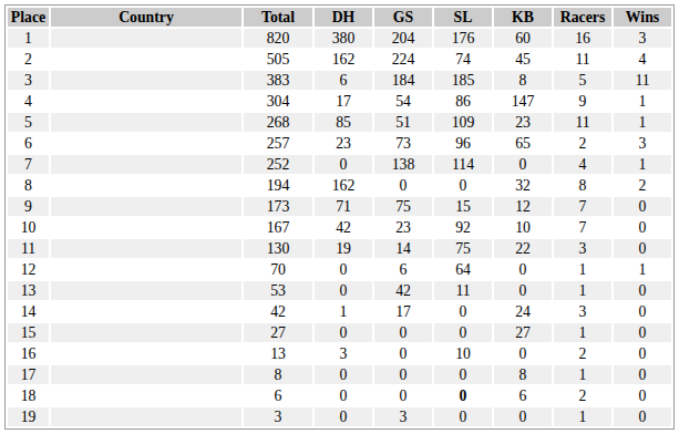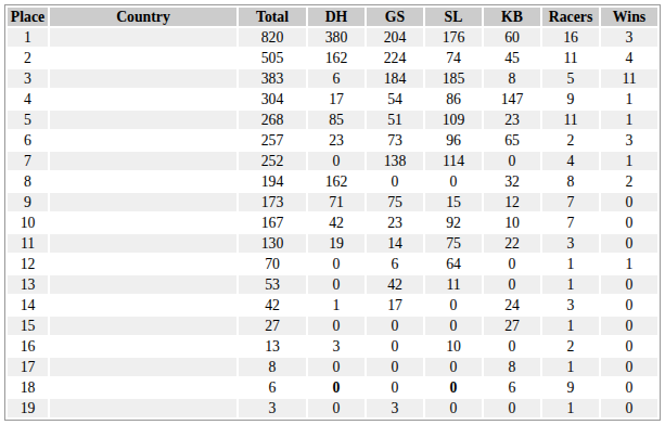18 | DH: normal -> bold
18 | Racers: 2 -> 9
